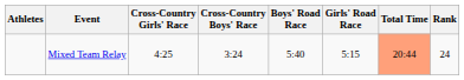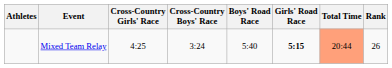Mixed Team Relay | Girls' Road Race: normal -> bold
Mixed Team Relay | Rank: 24 -> 26
